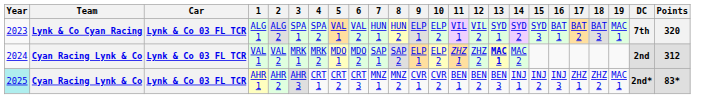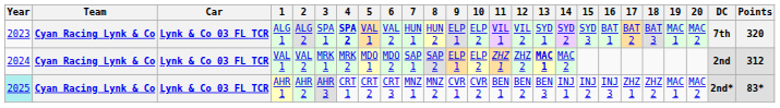+ column: 20 | MAC 2 | MAC 2
ALG 1 | Team: Lynk & Co Cyan Racing -> Cyan Racing Lynk & Co
ALG 1 | 4: normal -> bold
